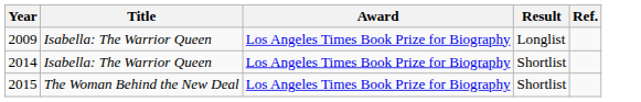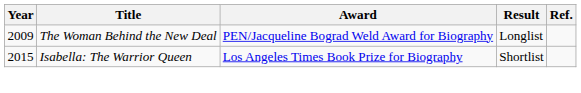2009 | Title: Isabella: The Warrior Queen -> The Woman Behind the New Deal
2009 | Award: Los Angeles Times Book Prize for Biography -> PEN/Jacqueline Bograd Weld Award for Biography
- row: 2014 | Isabella: The Warrior Queen | Los Angeles Times Book Prize for Biography | Shortlist
2015 | Title: The Woman Behind the New Deal -> Isabella: The Warrior Queen
